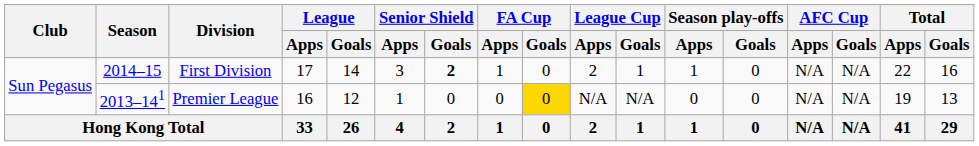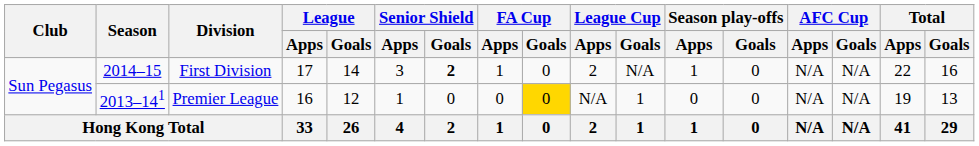First Division | League Cup / Goals: 1 -> N/A
Premier League | League Cup / Goals: N/A -> 1
